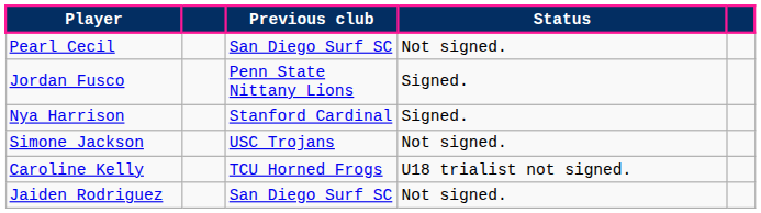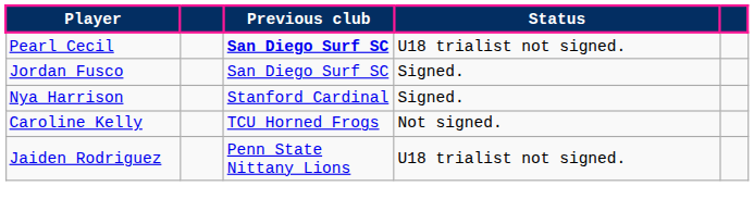Pearl Cecil | Previous club: normal -> bold
Pearl Cecil | Status: Not signed. -> U18 trialist not signed.
Jordan Fusco | Previous club: Penn State Nittany Lions -> San Diego Surf SC
- row: Simone Jackson | USC Trojans | Not signed.
Caroline Kelly | Status: U18 trialist not signed. -> Not signed.
Jaiden Rodriguez | Previous club: San Diego Surf SC -> Penn State Nittany Lions
Jaiden Rodriguez | Status: Not signed. -> U18 trialist not signed.
